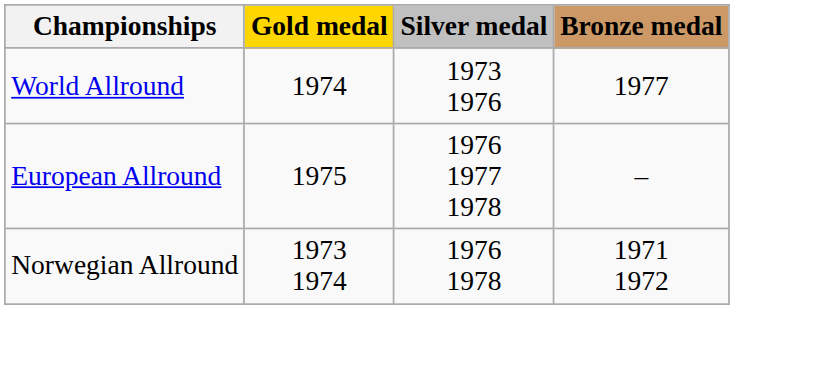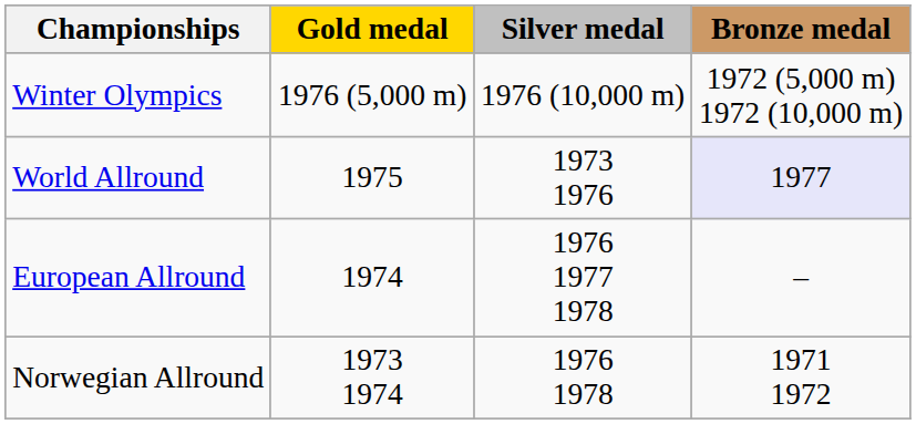+ row: Winter Olympics | 1976 (5,000 m) | 1976 (10,000 m) | 1972 (5,000 m) 1972 (10,000 m)
World Allround | Gold medal: 1974 -> 1975
World Allround | Bronze medal: no background -> lavender background
European Allround | Gold medal: 1975 -> 1974
